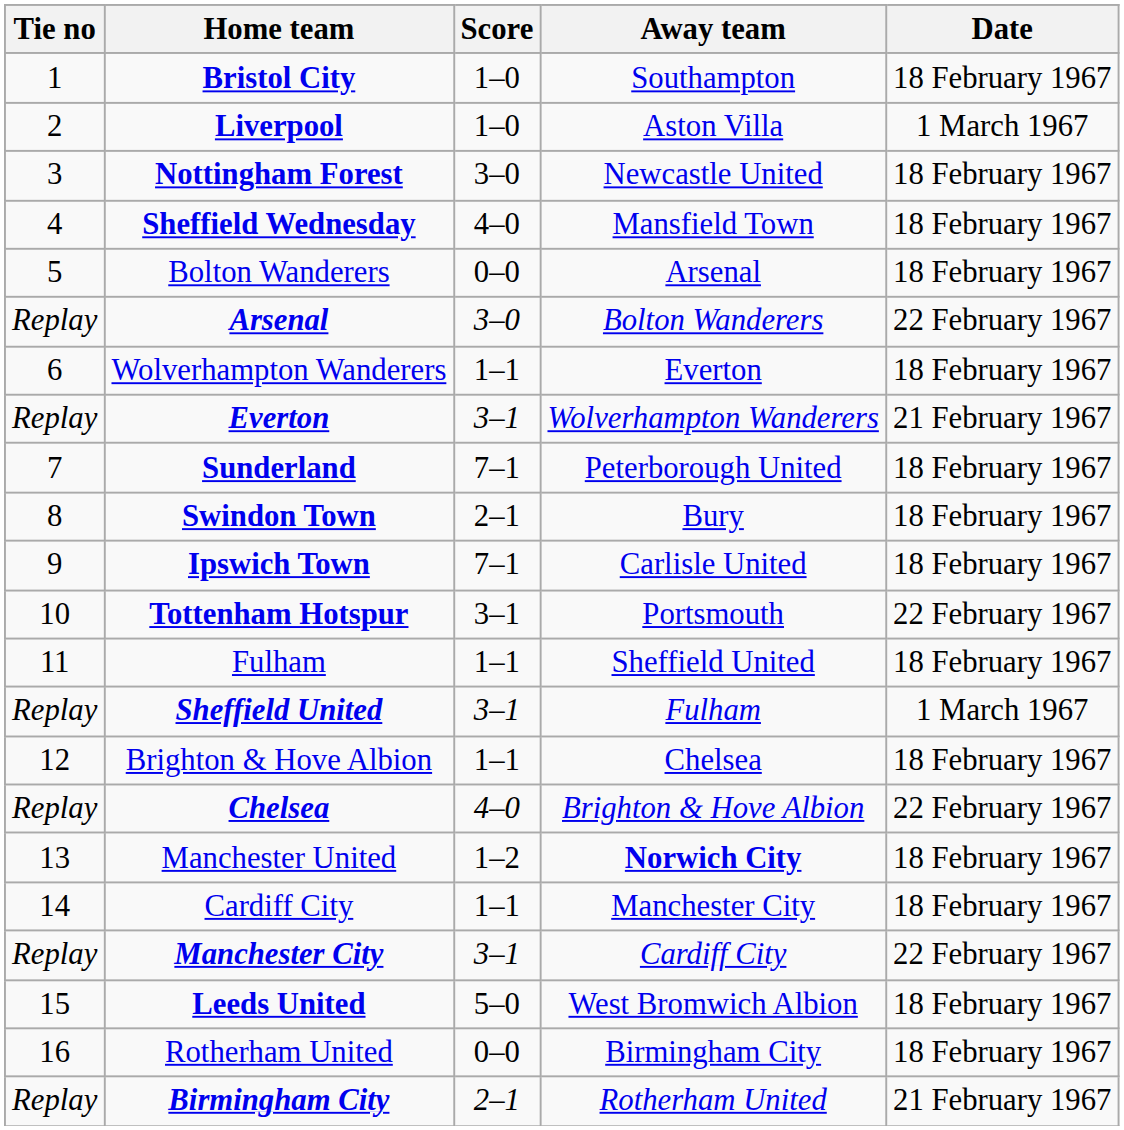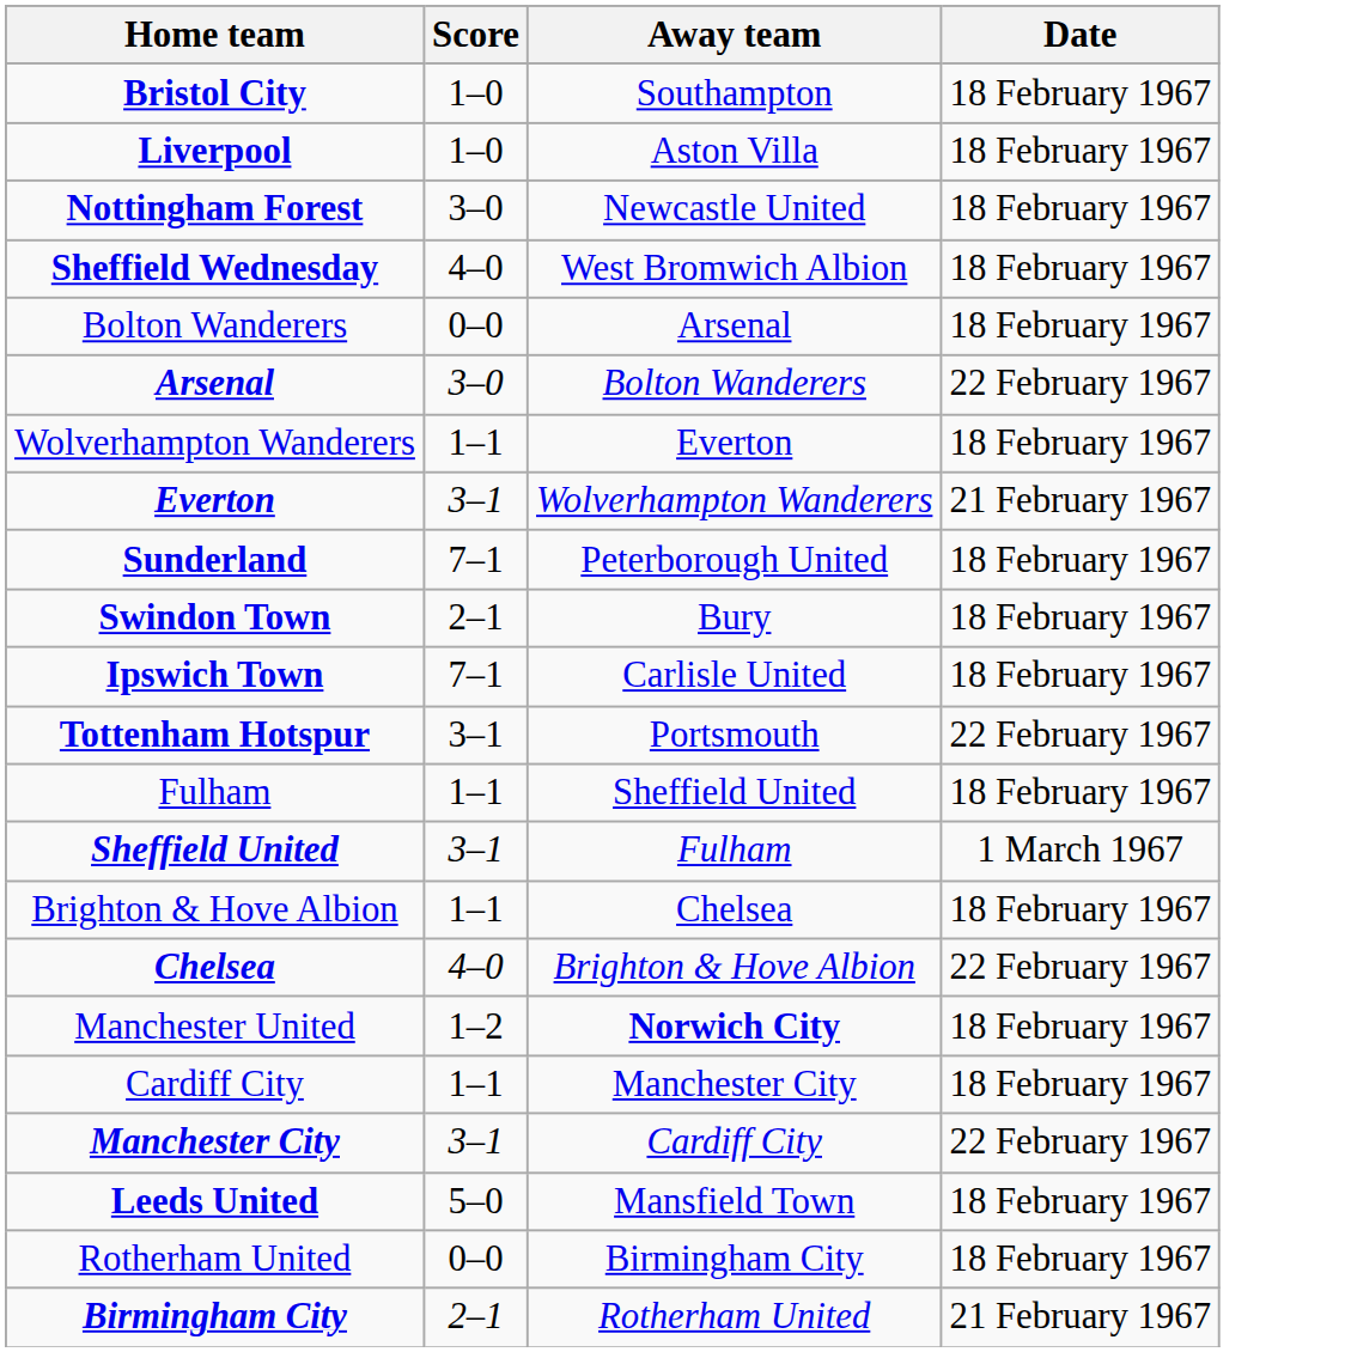- column: Tie no | 1 | 2 | 3 | 4 | 5 | Replay | 6 | Replay | 7 | 8 | 9 | 10 | 11 | Replay | 12 | Replay | 13 | 14 | Replay | 15 | 16 | Replay
Liverpool | Date: 1 March 1967 -> 18 February 1967
Sheffield Wednesday | Away team: Mansfield Town -> West Bromwich Albion
Leeds United | Away team: West Bromwich Albion -> Mansfield Town
